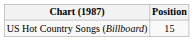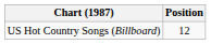US Hot Country Songs (Billboard) | Position: 15 -> 12
